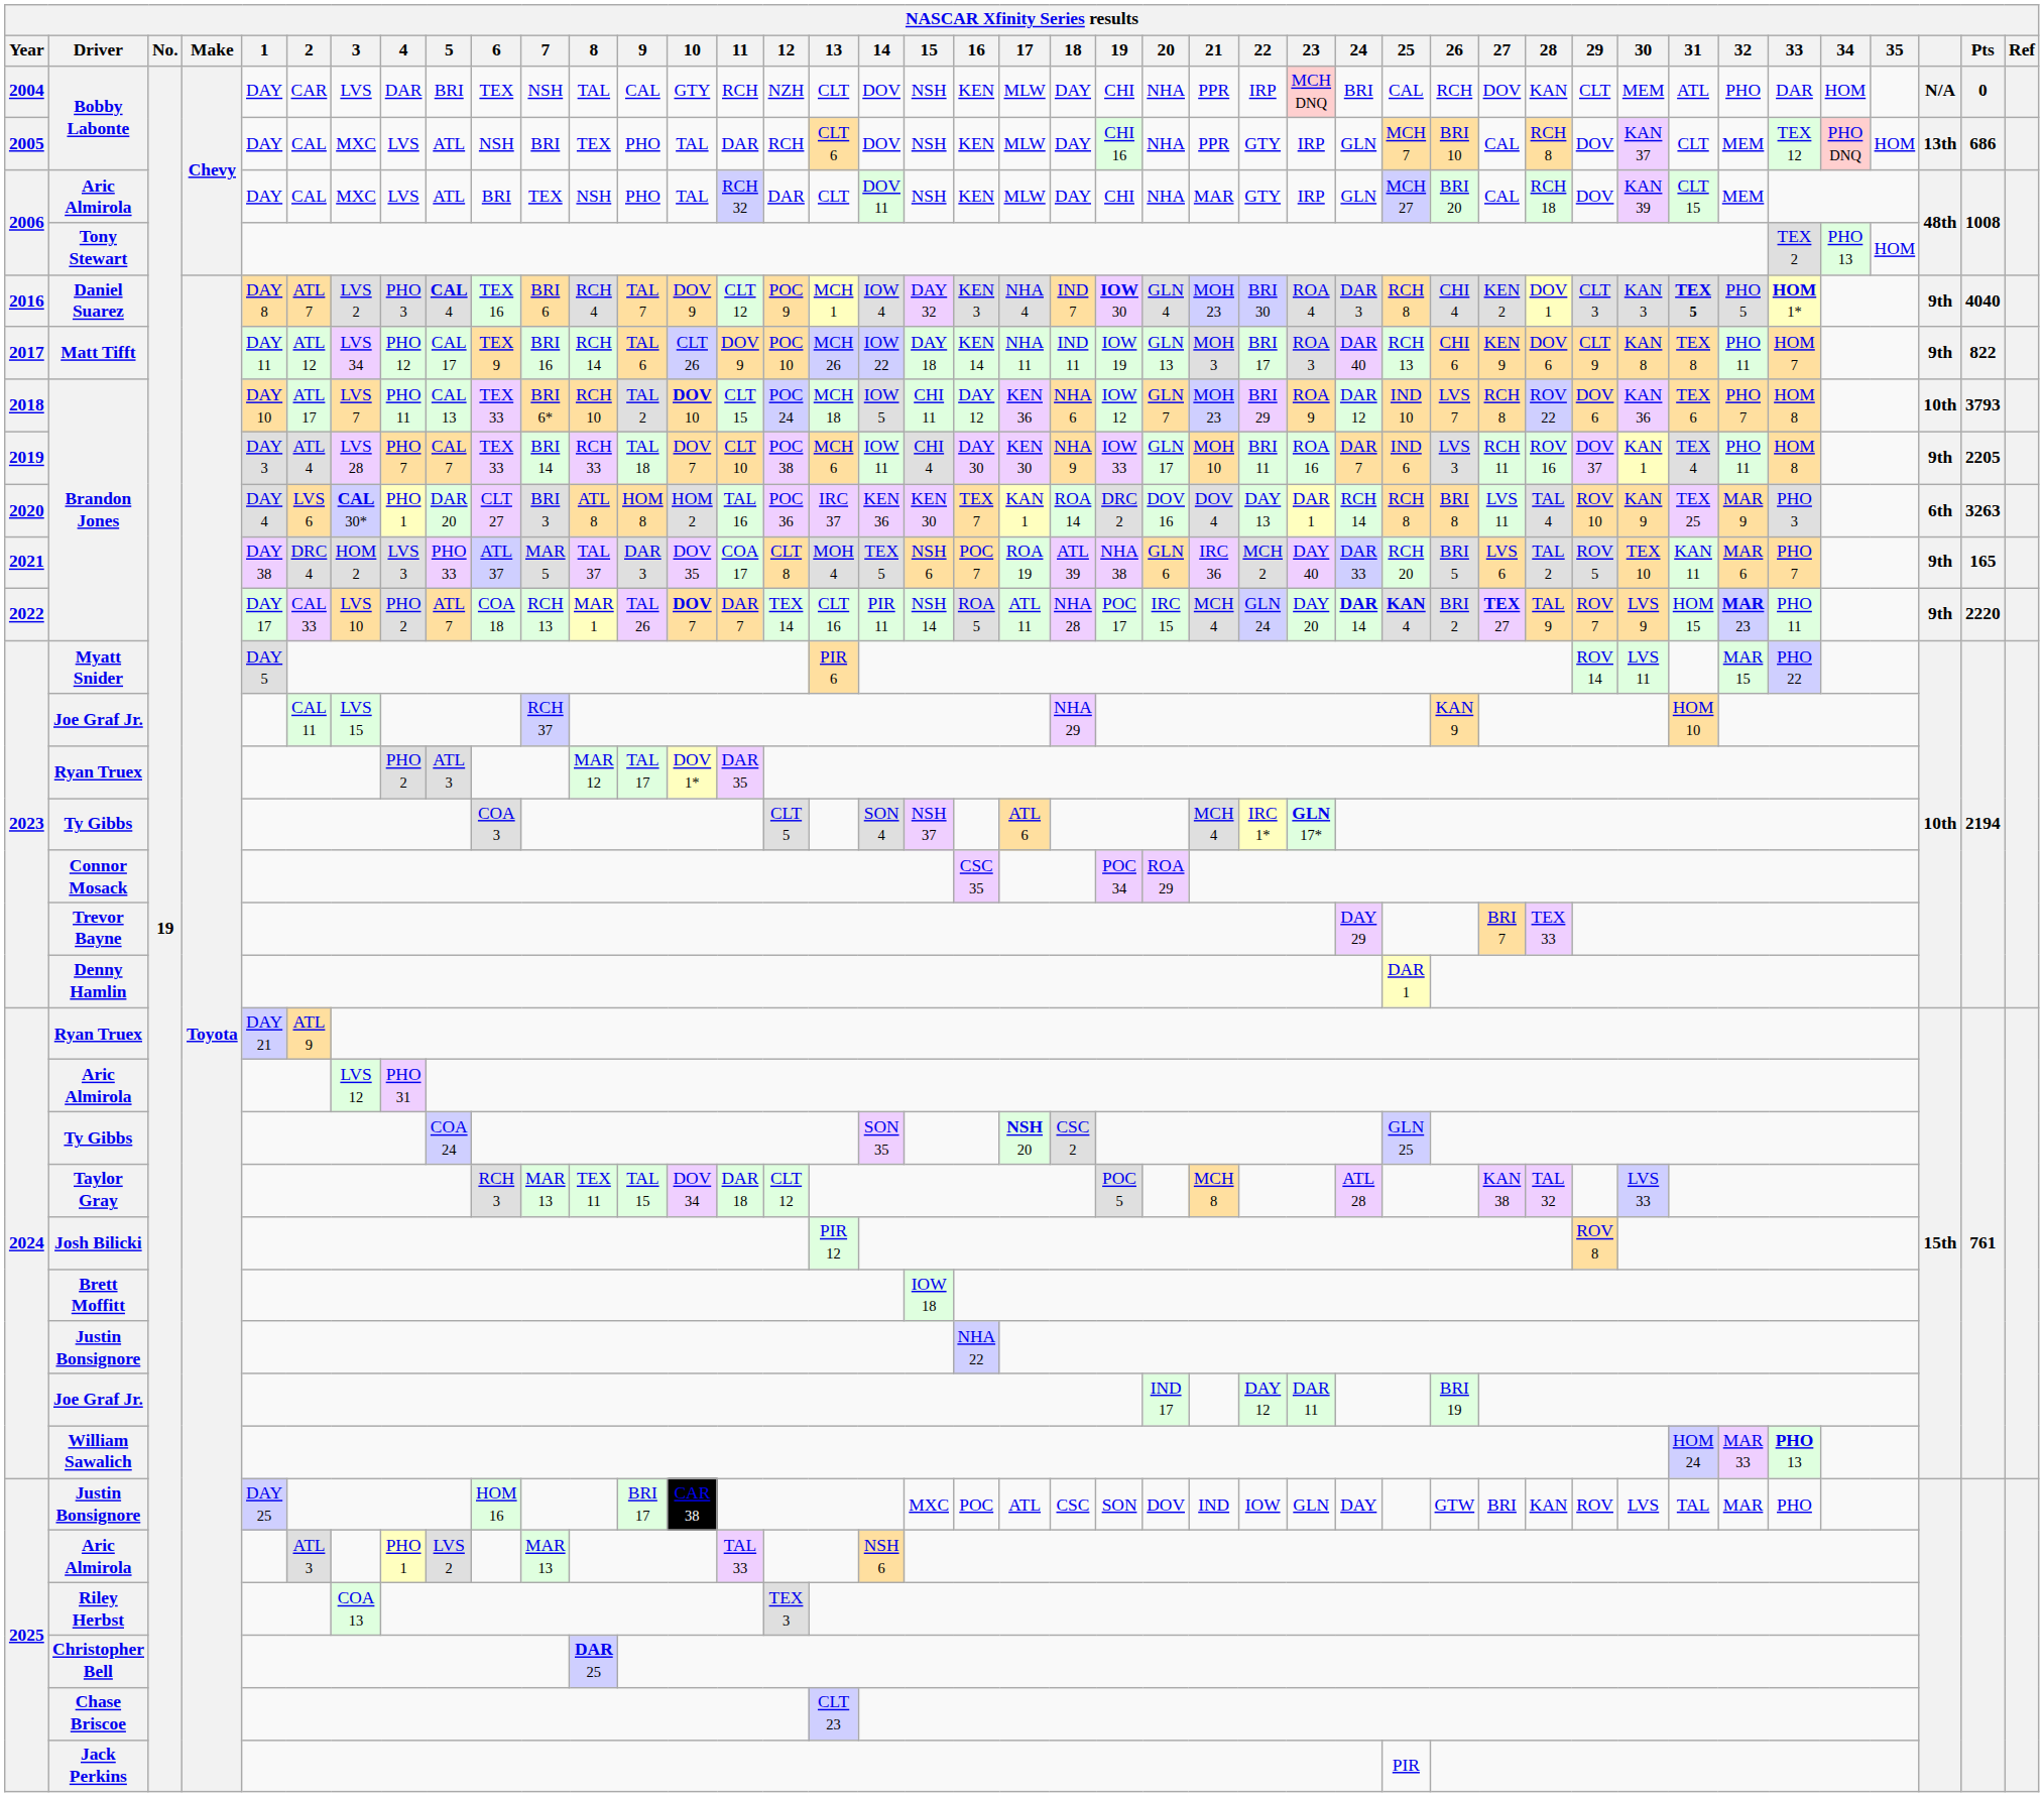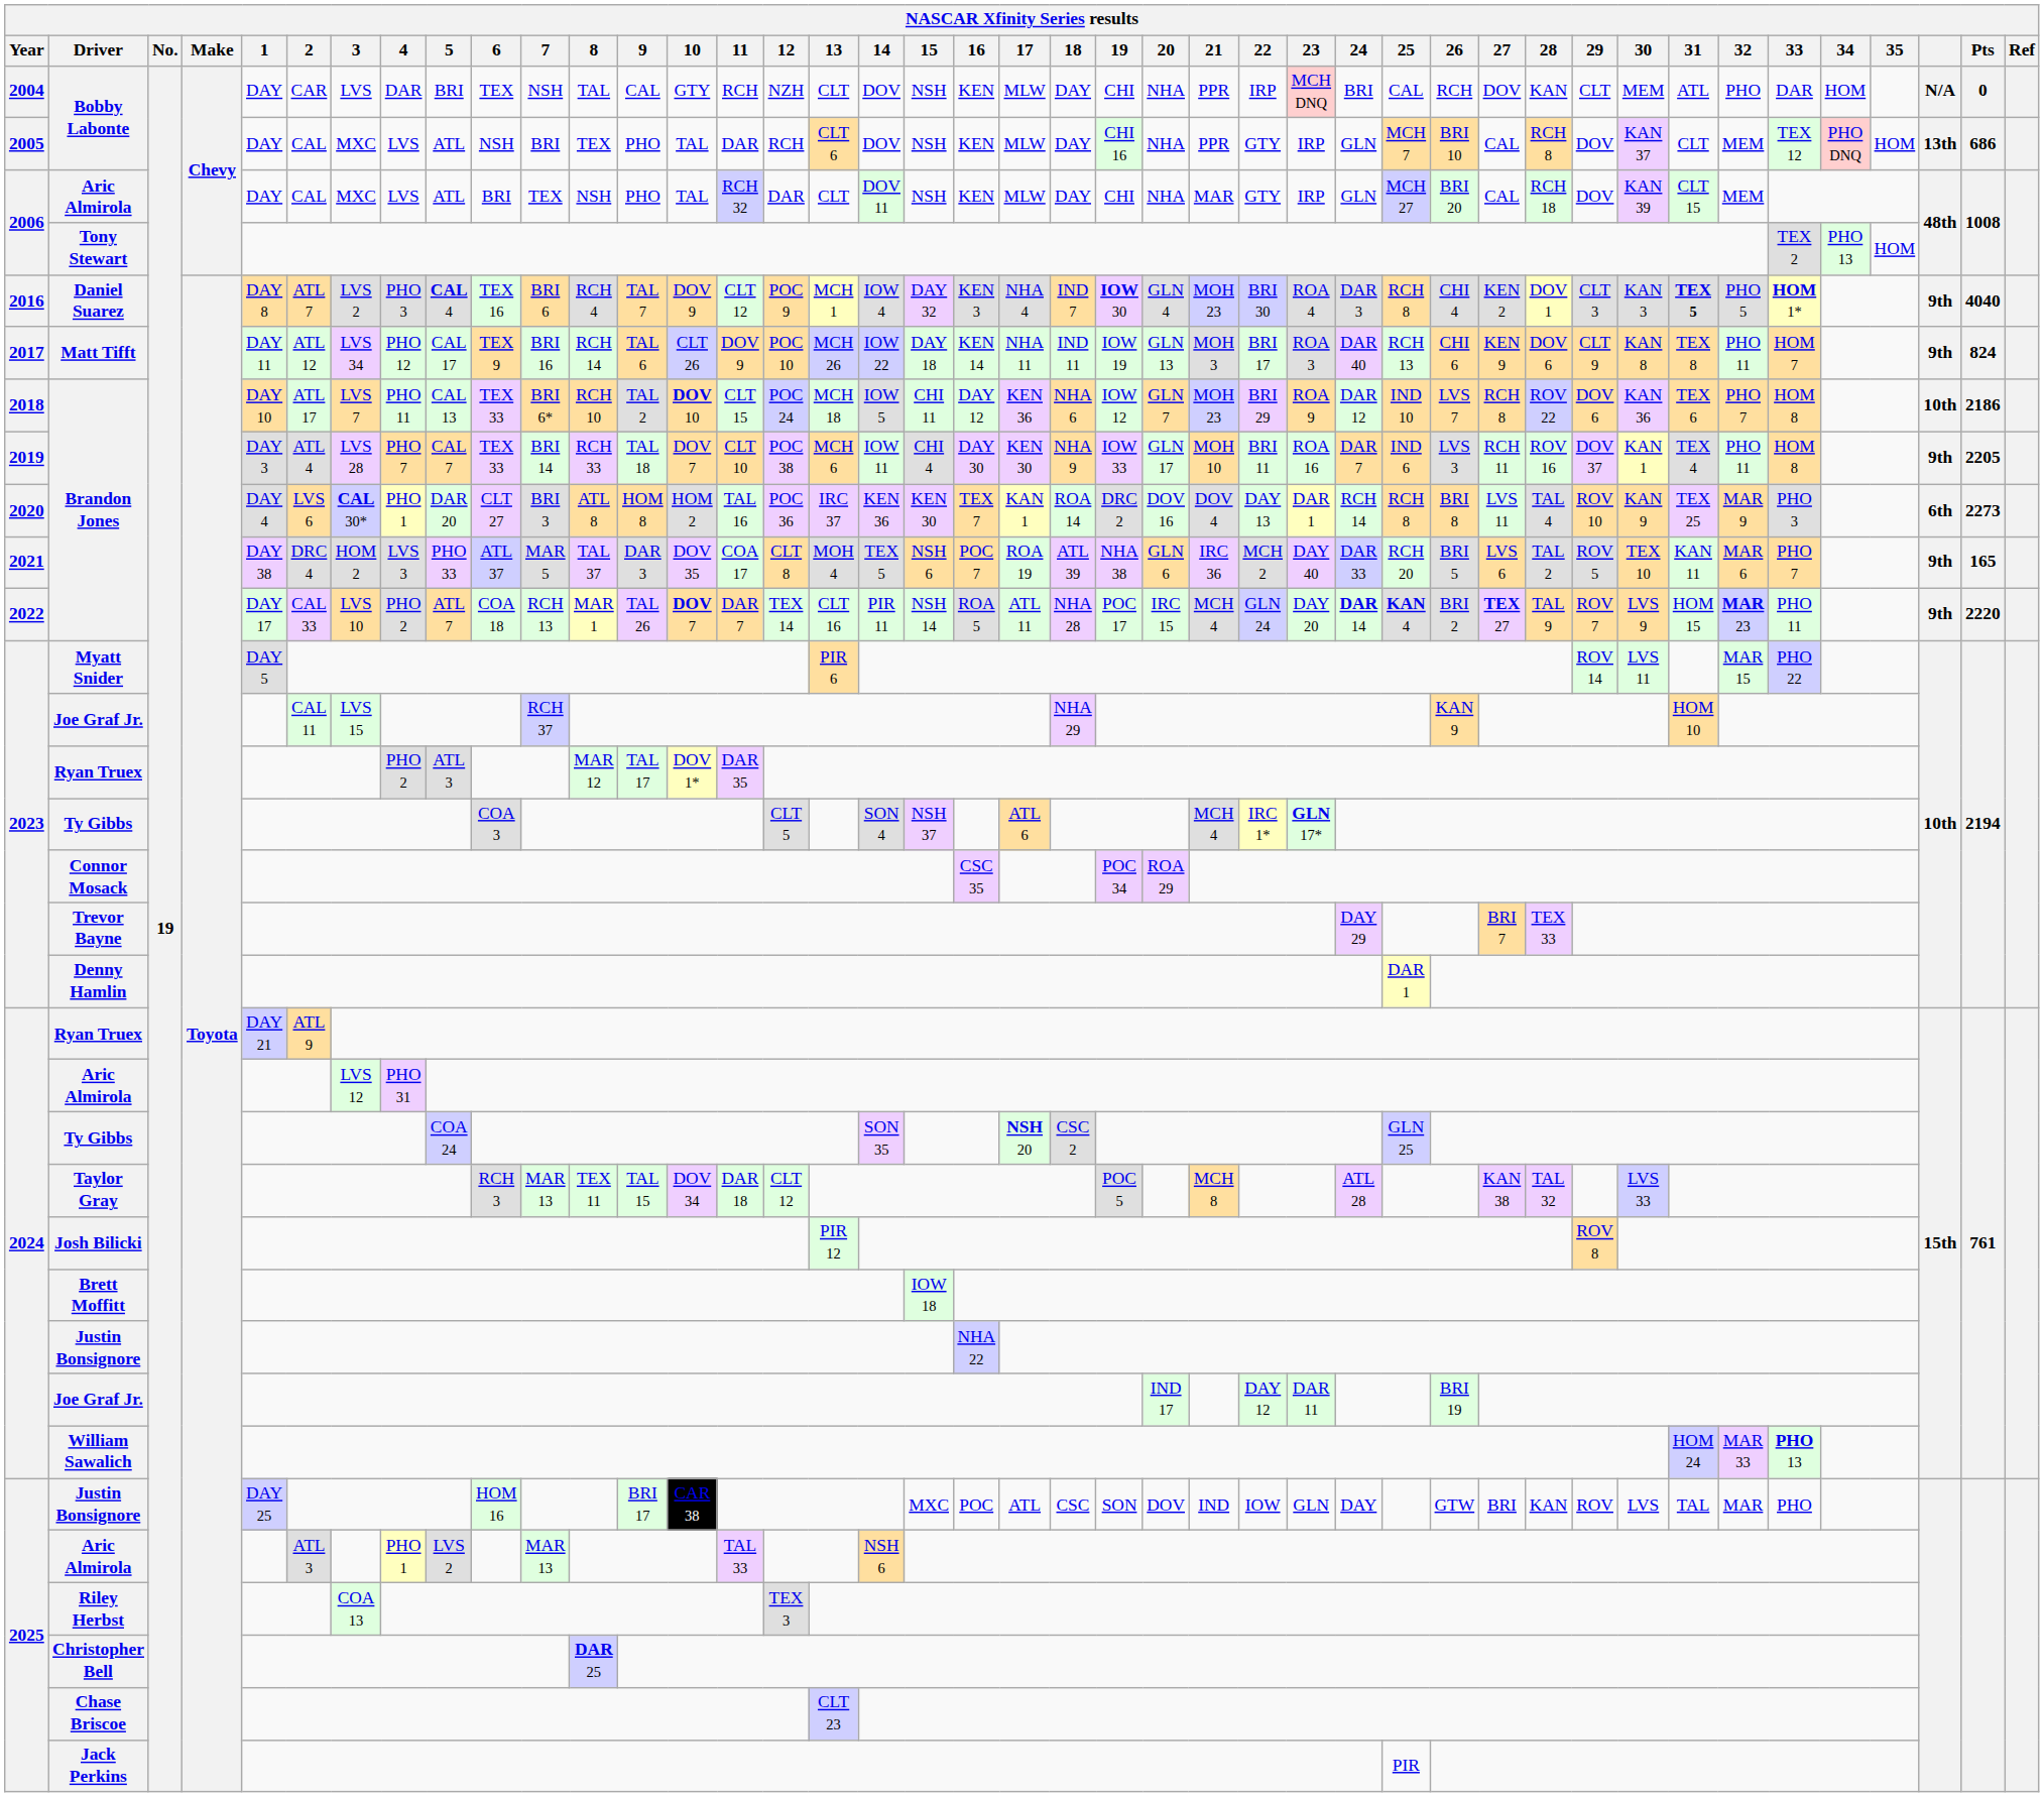Matt Tifft | Pts: 822 -> 824
2018 / Brandon Jones | Pts: 3793 -> 2186
2020 / Brandon Jones | Pts: 3263 -> 2273
